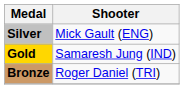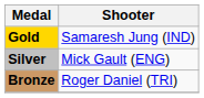rows swapped: Gold <-> Silver
